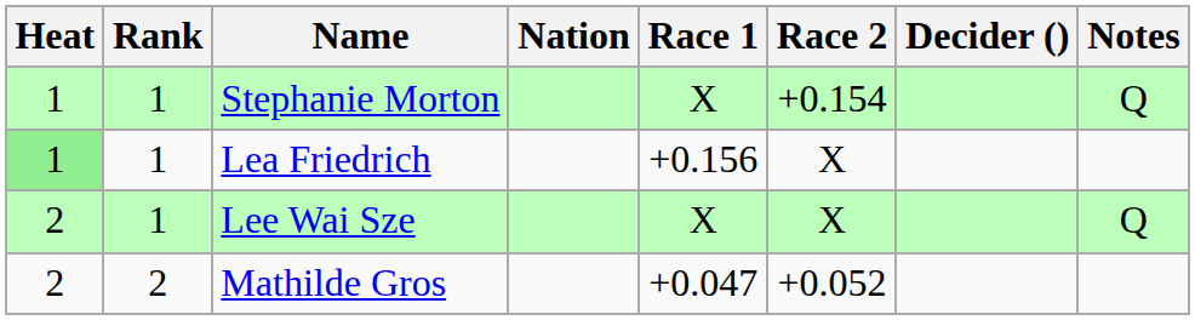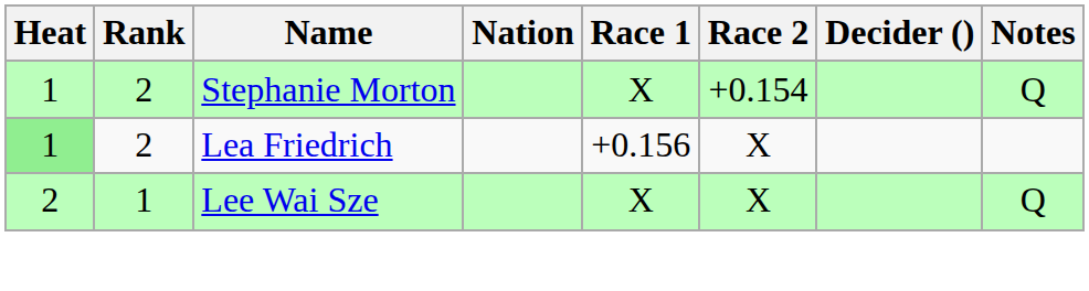Stephanie Morton | Rank: 1 -> 2
Lea Friedrich | Rank: 1 -> 2
- row: 2 | 2 | Mathilde Gros | +0.047 | +0.052
